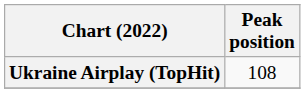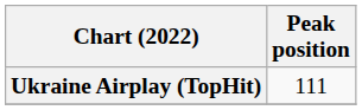Ukraine Airplay (TopHit) | Peak position: 108 -> 111
